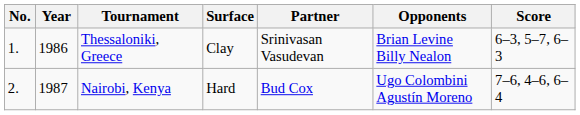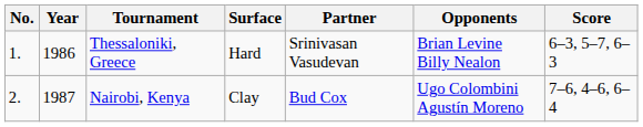Thessaloniki, Greece | Surface: Clay -> Hard
Nairobi, Kenya | Surface: Hard -> Clay
